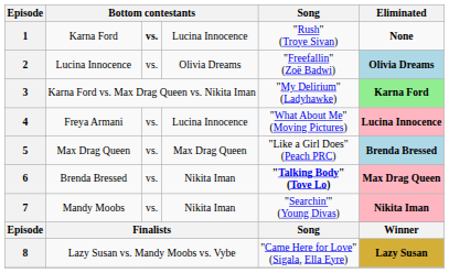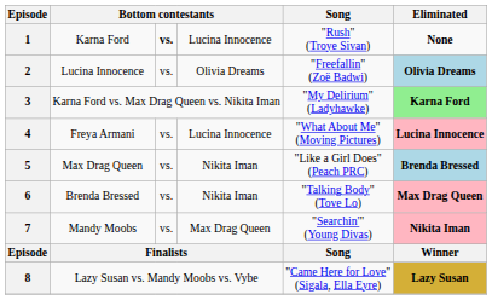5 | column 4: Max Drag Queen -> Nikita Iman
6 | Song: bold -> normal
7 | column 4: Nikita Iman -> Max Drag Queen
